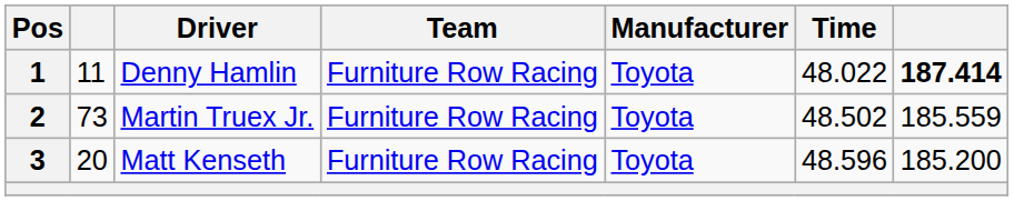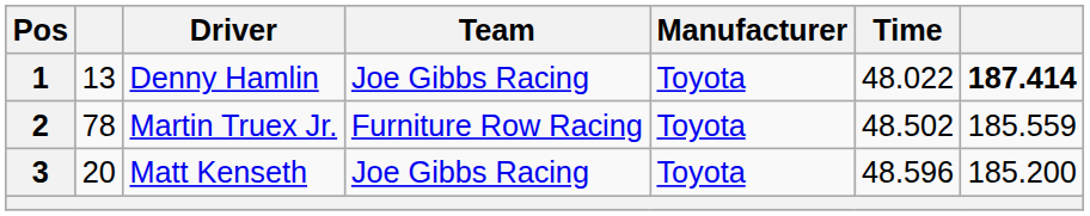1 | column 2: 11 -> 13
1 | Team: Furniture Row Racing -> Joe Gibbs Racing
2 | column 2: 73 -> 78
3 | Team: Furniture Row Racing -> Joe Gibbs Racing
